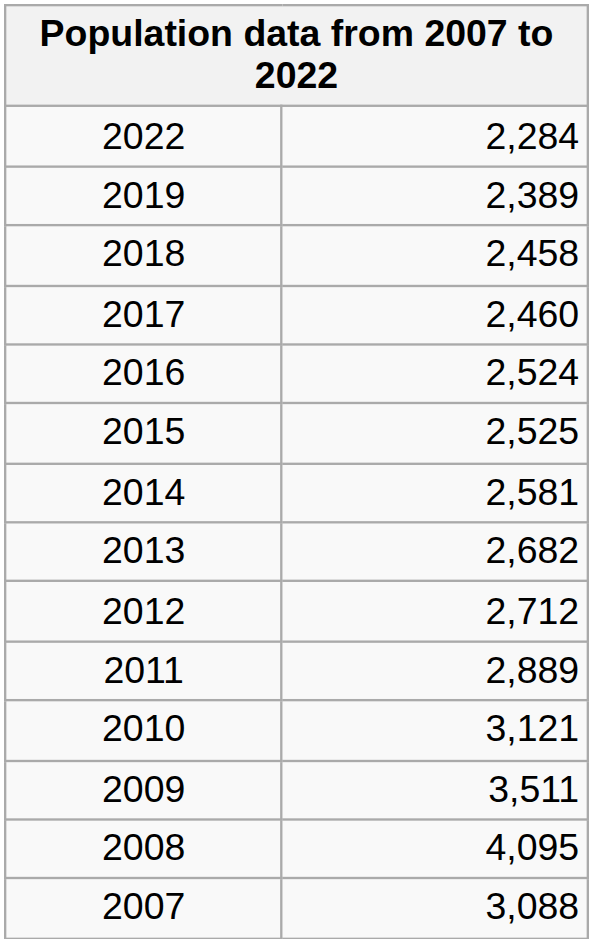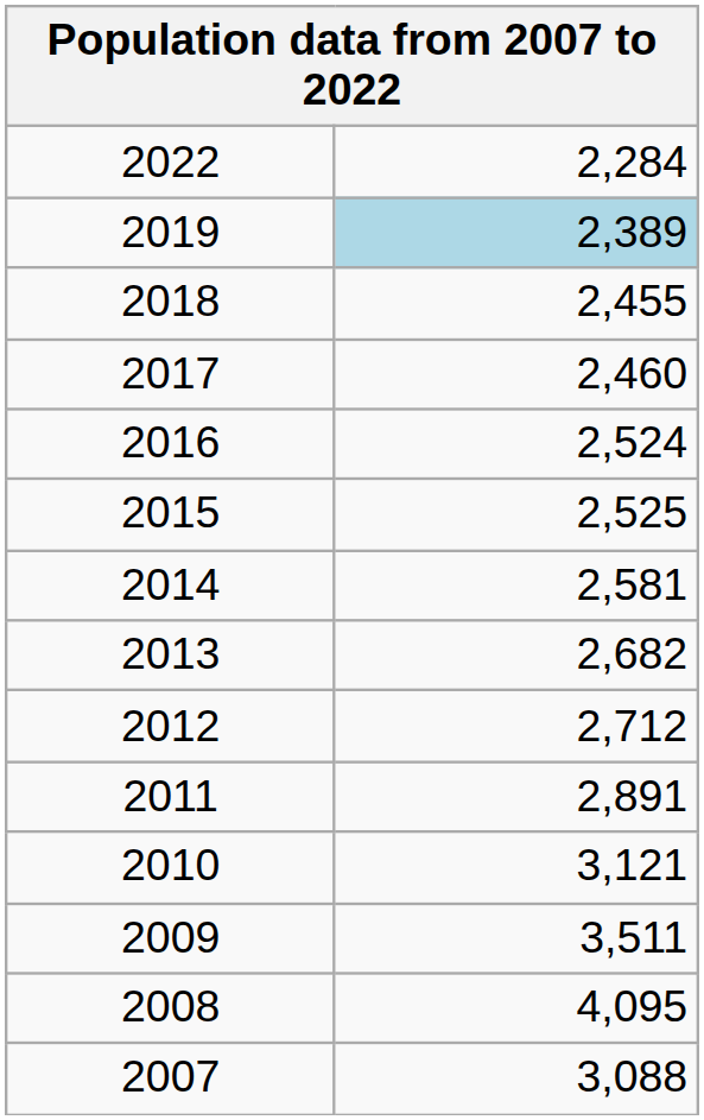2019 | column 2: no background -> lightblue background
2018 | column 2: 2,458 -> 2,455
2011 | column 2: 2,889 -> 2,891
